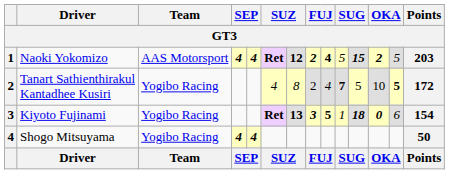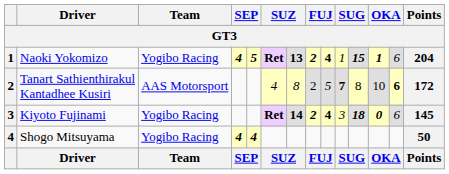Naoki Yokomizo | Team: AAS Motorsport -> Yogibo Racing
Naoki Yokomizo | column 5: 4 -> 5
Naoki Yokomizo | column 7: 12 -> 13
Naoki Yokomizo | column 10: 5 -> 1
Naoki Yokomizo | column 12: 2 -> 1
Naoki Yokomizo | column 13: 5 -> 6
Naoki Yokomizo | Points: 203 -> 204
Tanart Sathienthirakul Kantadhee Kusiri | Team: Yogibo Racing -> AAS Motorsport
Tanart Sathienthirakul Kantadhee Kusiri | column 9: 4 -> 5
Tanart Sathienthirakul Kantadhee Kusiri | column 11: 5 -> 8
Tanart Sathienthirakul Kantadhee Kusiri | column 13: 5 -> 6
Kiyoto Fujinami | column 7: 13 -> 14
Kiyoto Fujinami | column 8: 3 -> 2
Kiyoto Fujinami | column 9: 5 -> 4
Kiyoto Fujinami | column 10: 1 -> 3
Kiyoto Fujinami | Points: 154 -> 145
